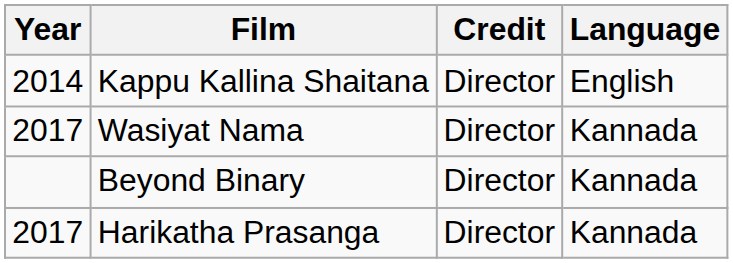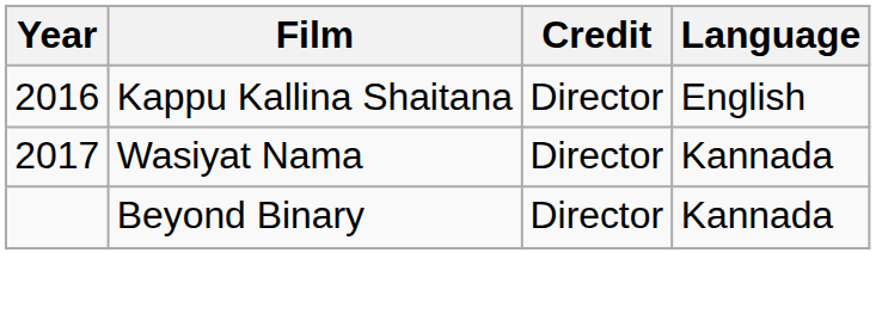Kappu Kallina Shaitana | Year: 2014 -> 2016
- row: 2017 | Harikatha Prasanga | Director | Kannada
